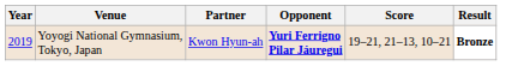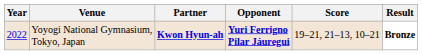Yoyogi National Gymnasium, Tokyo, Japan | Year: 2019 -> 2022
Yoyogi National Gymnasium, Tokyo, Japan | Partner: normal -> bold
